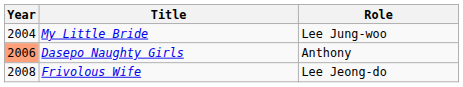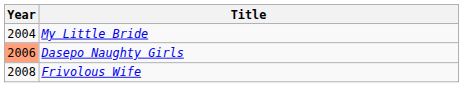- column: Role | Lee Jung-woo | Anthony | Lee Jeong-do
